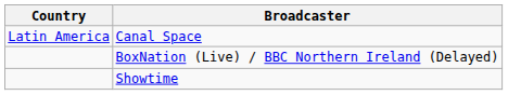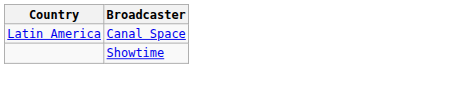- row: BoxNation (Live) / BBC Northern Ireland (Delayed)
